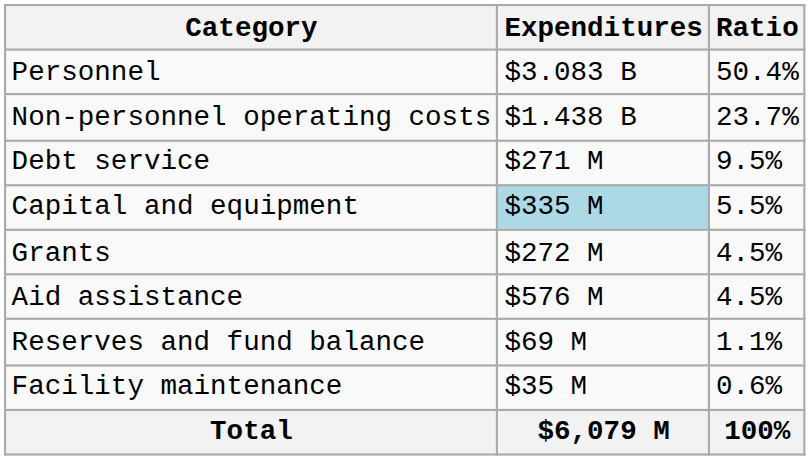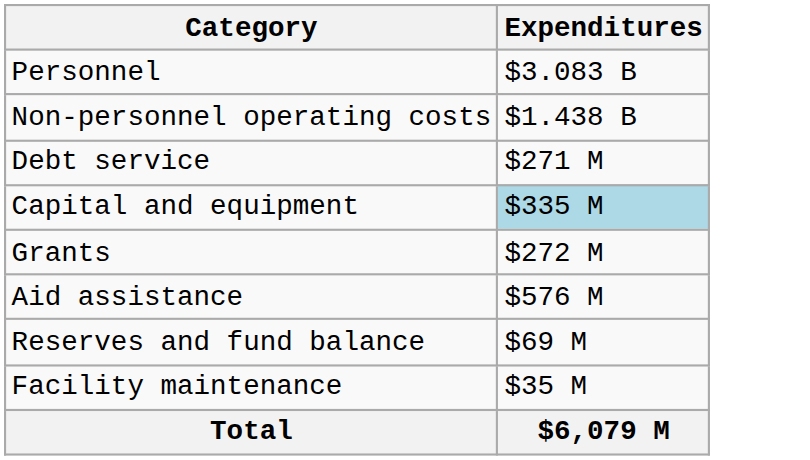- column: Ratio | 50.4% | 23.7% | 9.5% | 5.5% | 4.5% | 4.5% | 1.1% | 0.6% | 100%
